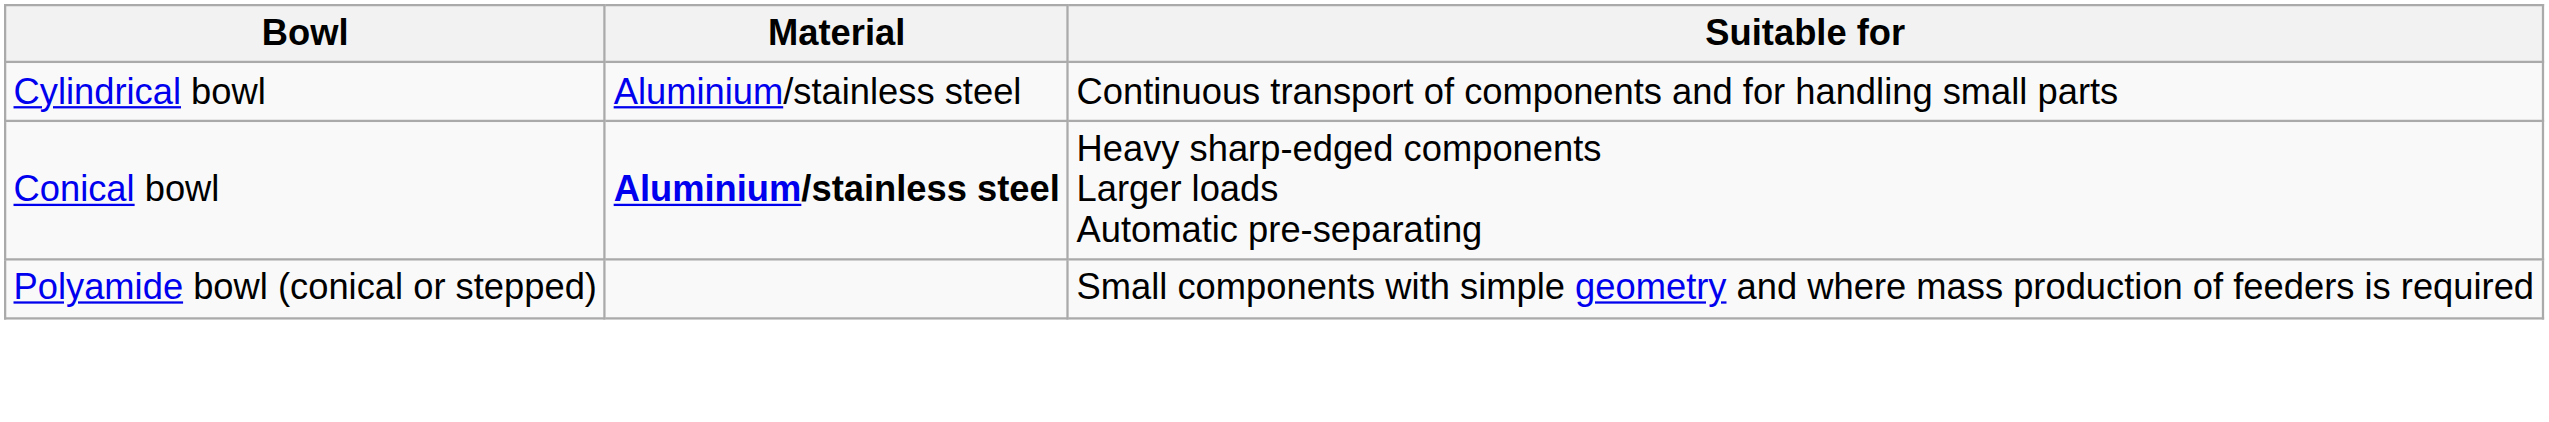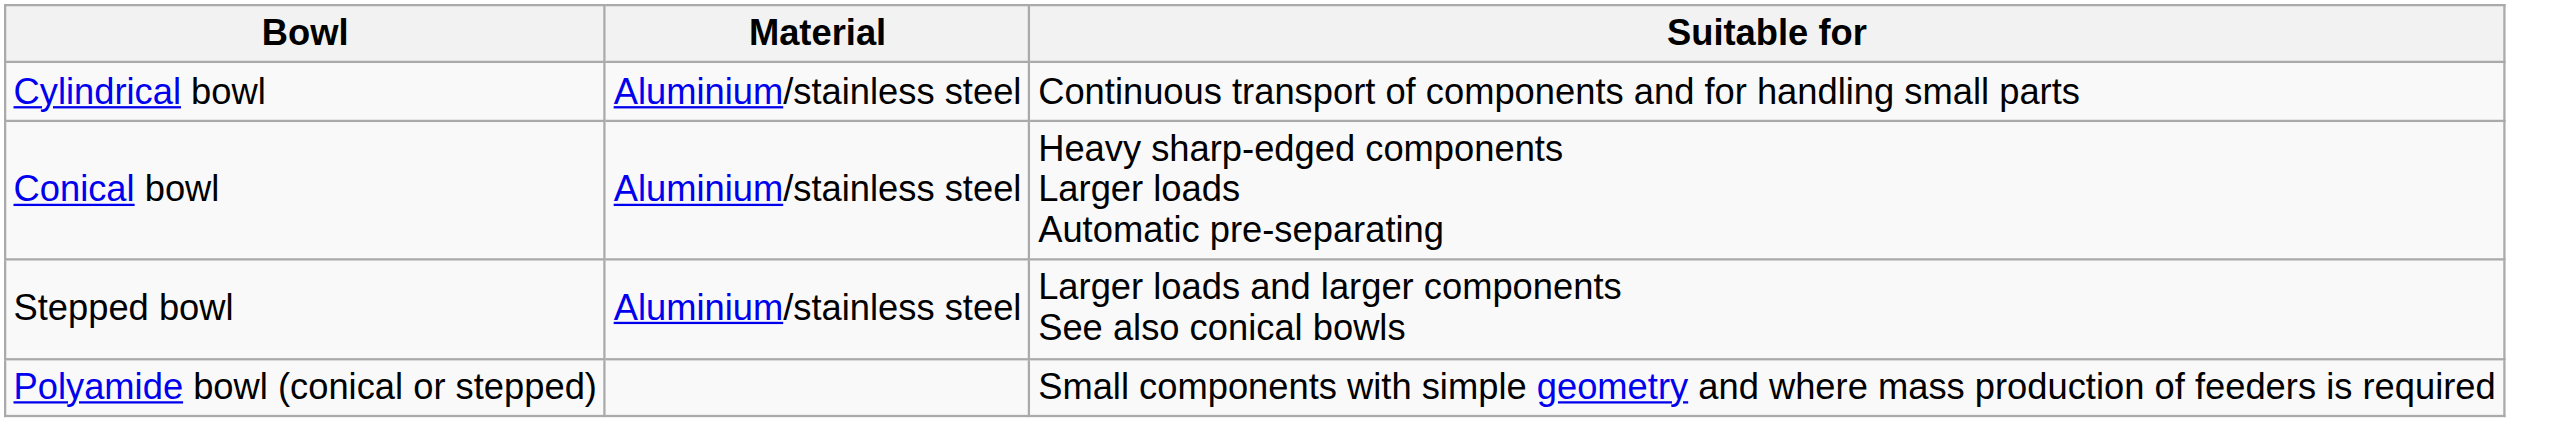Conical bowl | Material: bold -> normal
+ row: Stepped bowl | Aluminium/stainless steel | Larger loads and larger components See also conical bowls
